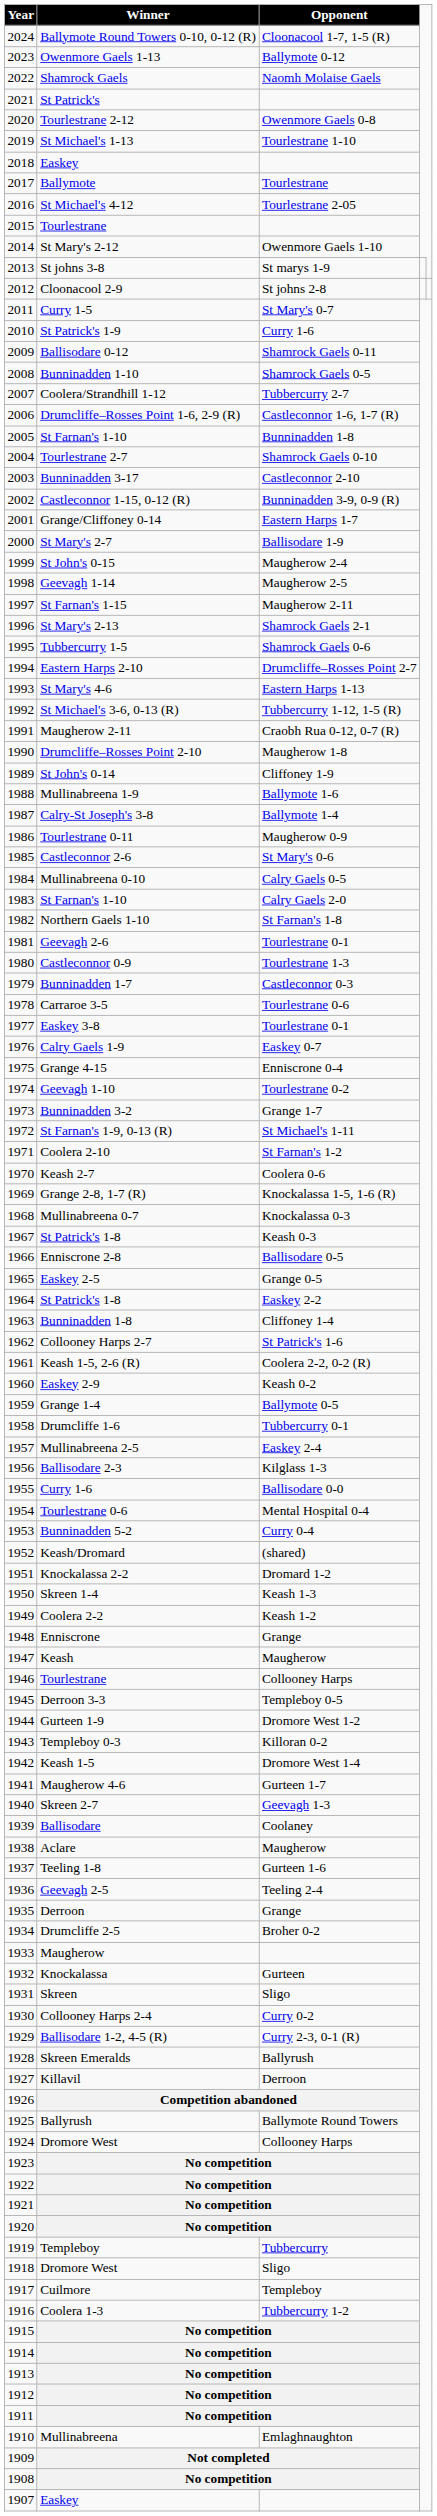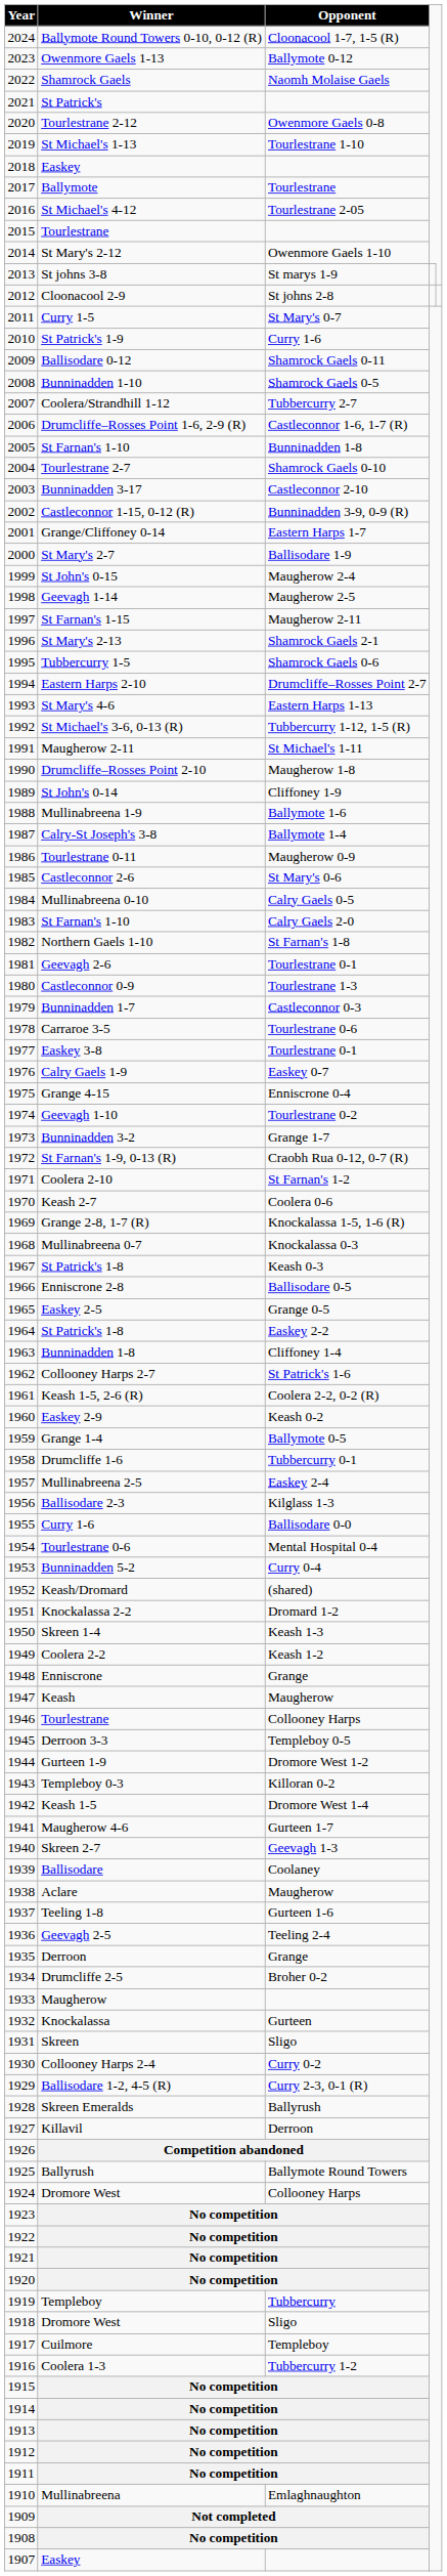1991 | Opponent: Craobh Rua 0-12, 0-7 (R) -> St Michael's 1-11
1972 | Opponent: St Michael's 1-11 -> Craobh Rua 0-12, 0-7 (R)
